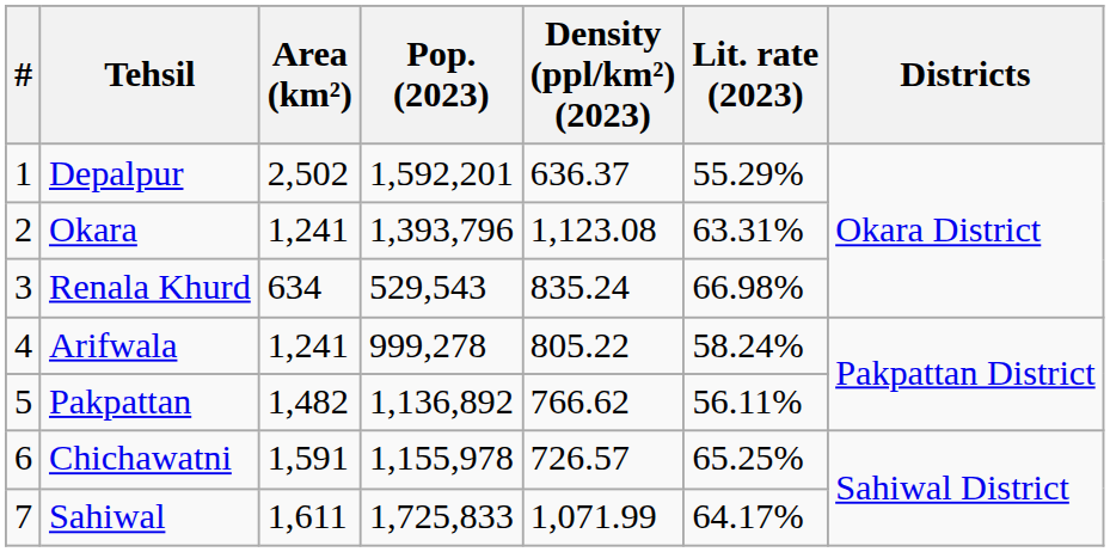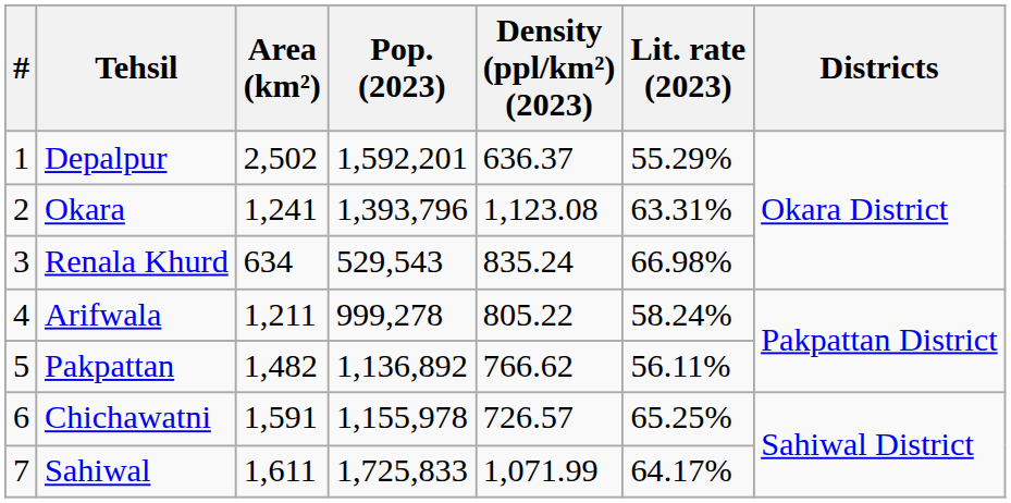Arifwala | Area (km²): 1,241 -> 1,211
